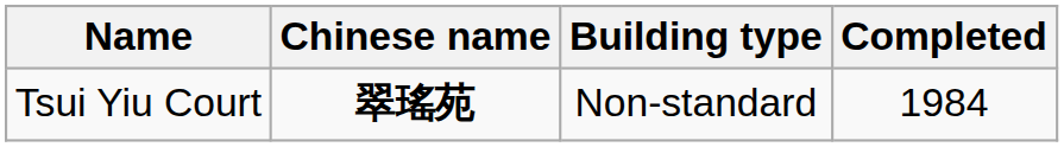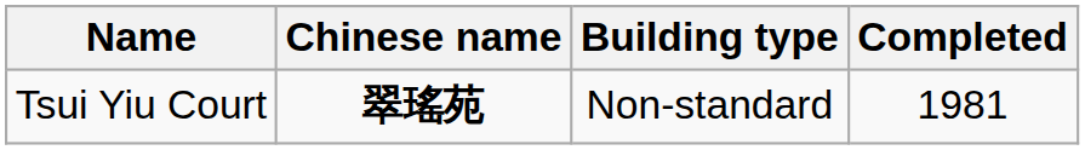Tsui Yiu Court | Completed: 1984 -> 1981
